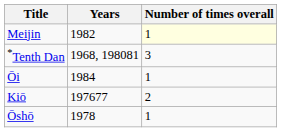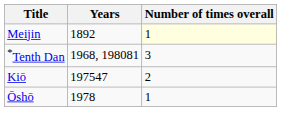Meijin | Years: 1982 -> 1892
- row: Ōi | 1984 | 1
Kiō | Years: 197677 -> 197547
